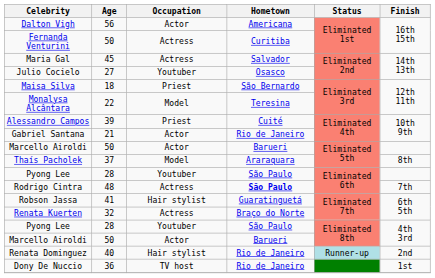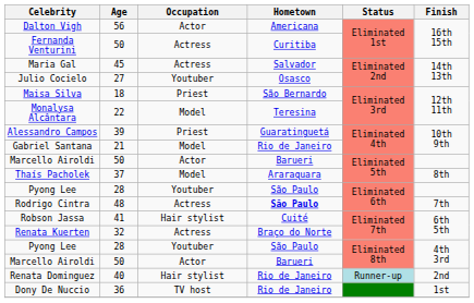Alessandro Campos | Hometown: Cuité -> Guaratinguetá
Gabriel Santana | Occupation: Actor -> Model
Robson Jassa | Hometown: Guaratinguetá -> Cuité
